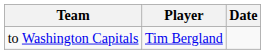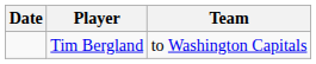columns swapped: Date <-> Team
